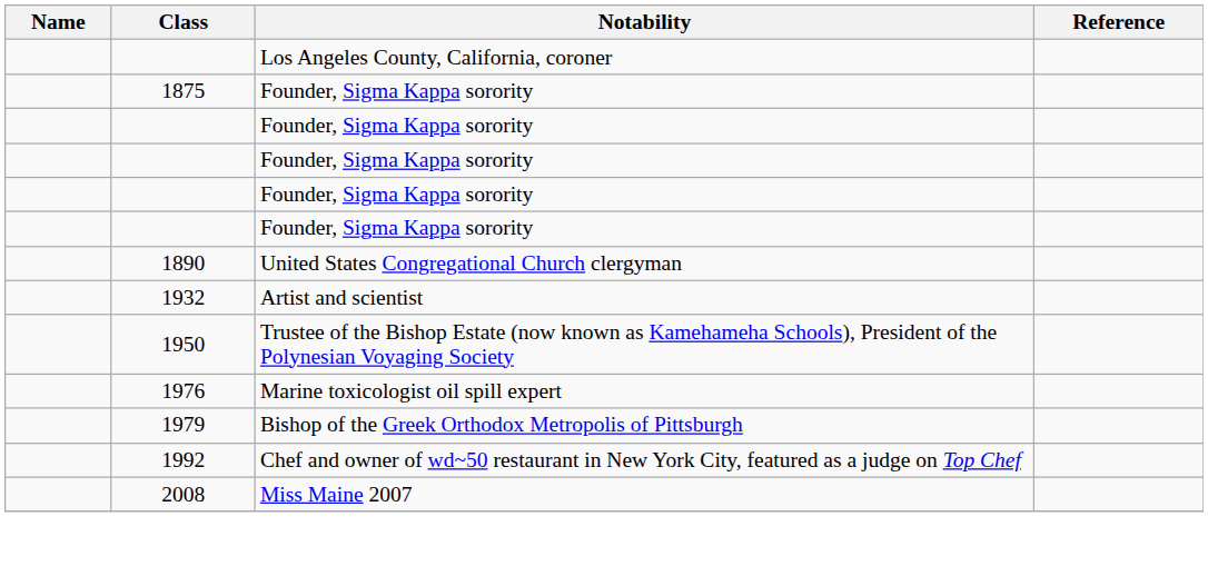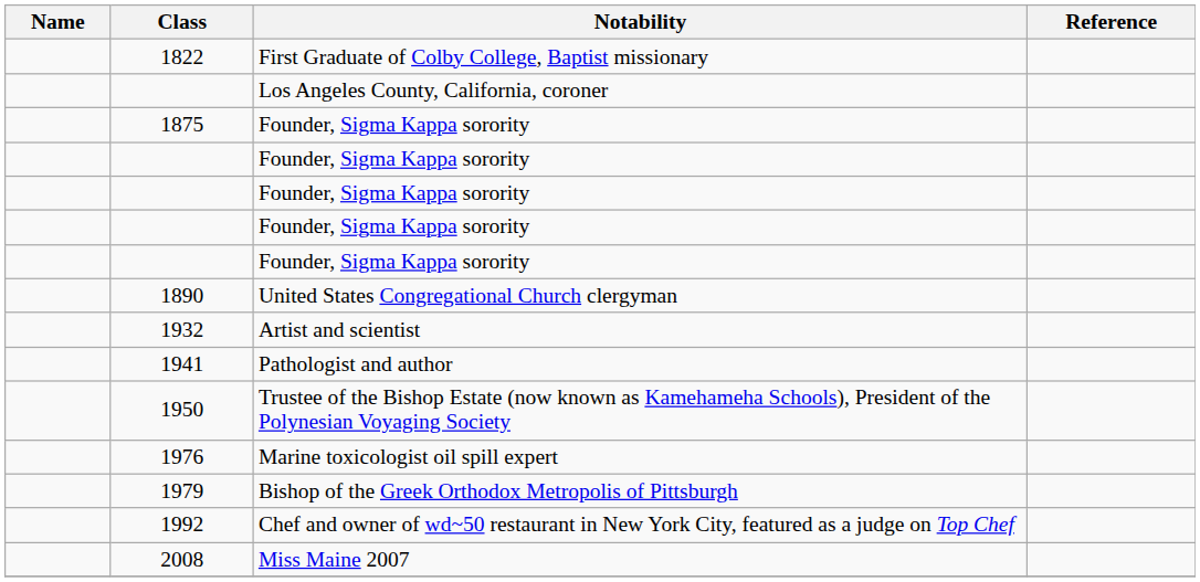+ row: 1822 | First Graduate of Colby College, Baptist missionary
+ row: 1941 | Pathologist and author
